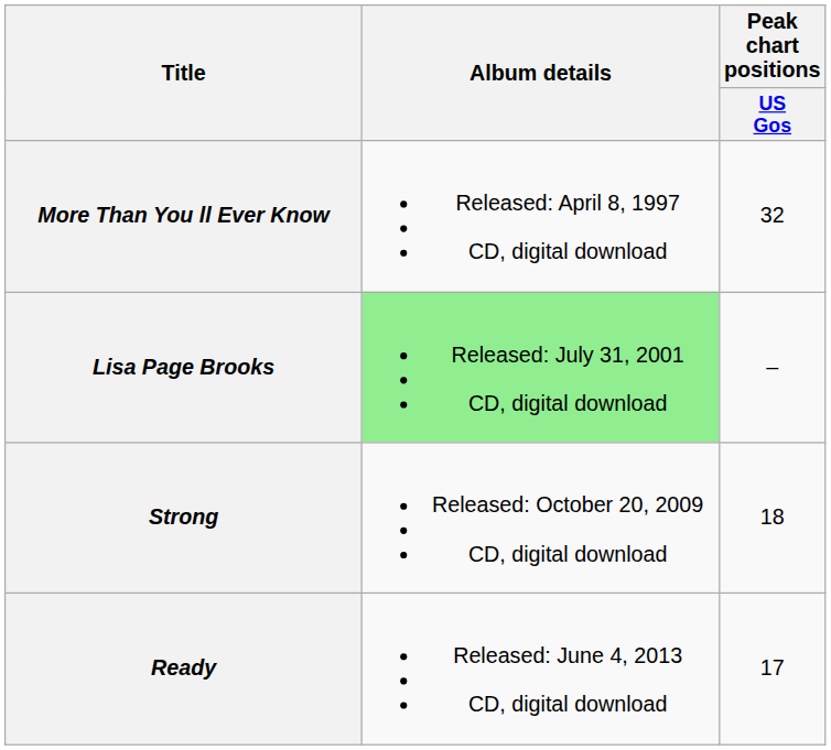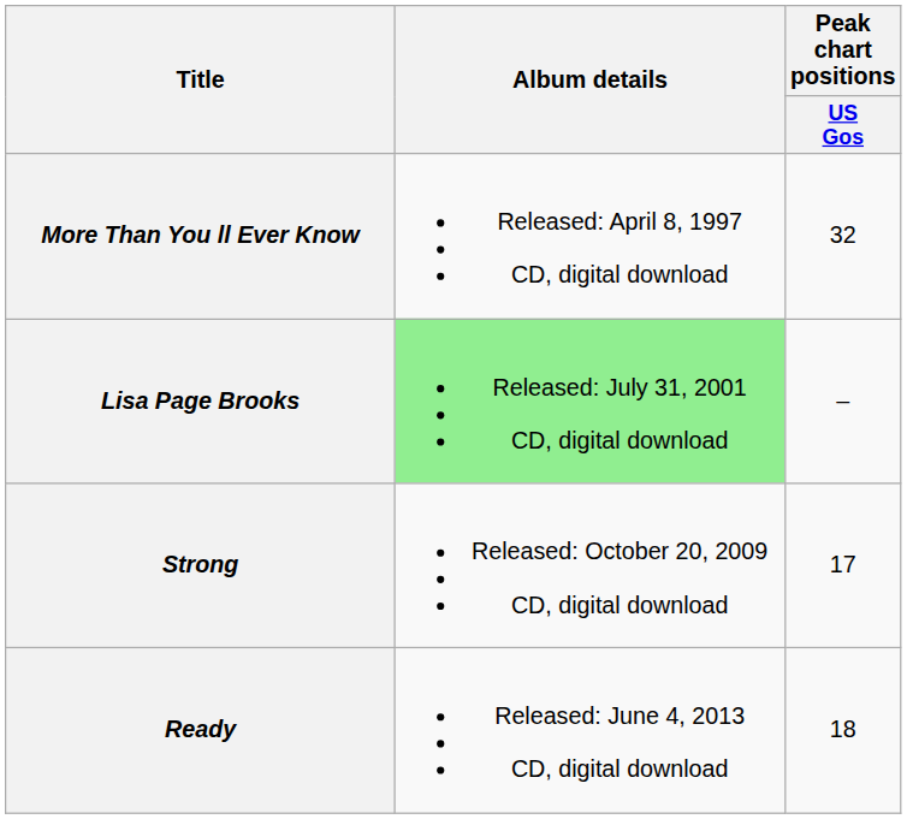Strong | Peak chart positions / US Gos: 18 -> 17
Ready | Peak chart positions / US Gos: 17 -> 18
